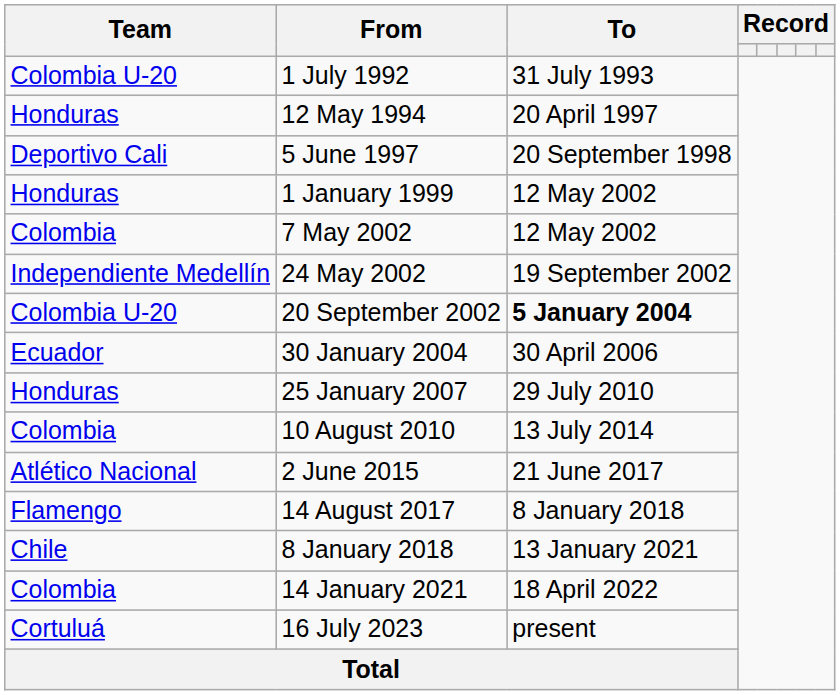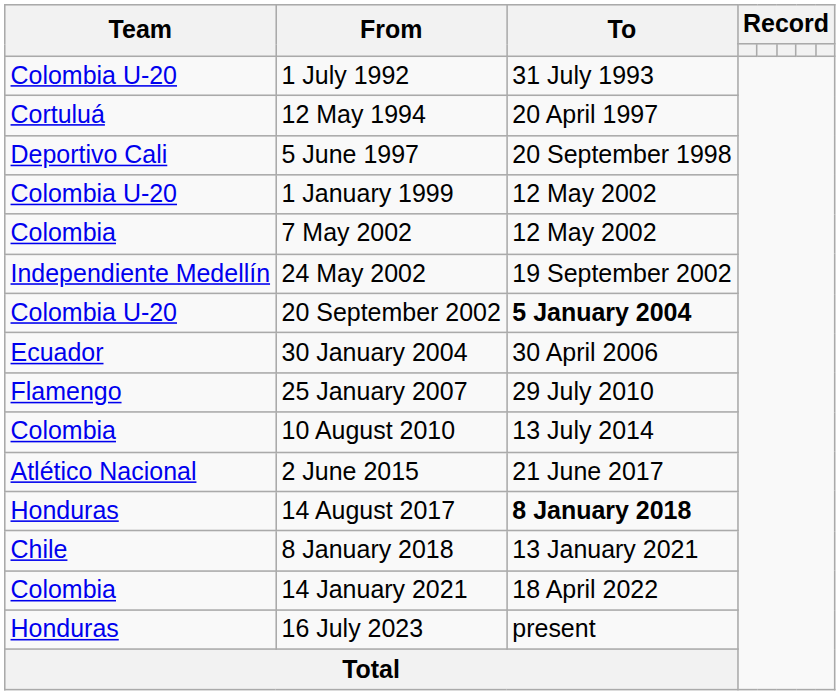12 May 1994 | Team: Honduras -> Cortuluá
1 January 1999 | Team: Honduras -> Colombia U-20
25 January 2007 | Team: Honduras -> Flamengo
14 August 2017 | Team: Flamengo -> Honduras
14 August 2017 | To: normal -> bold
16 July 2023 | Team: Cortuluá -> Honduras
